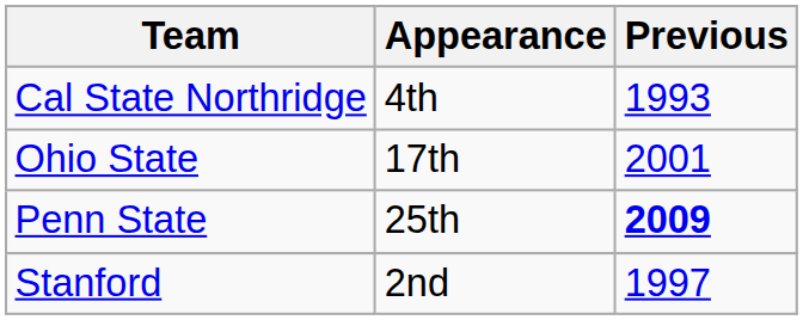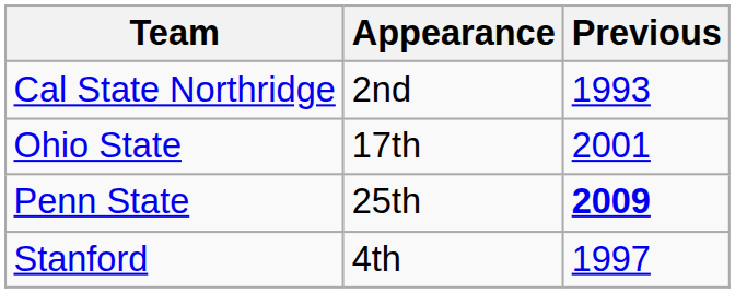Cal State Northridge | Appearance: 4th -> 2nd
Stanford | Appearance: 2nd -> 4th
